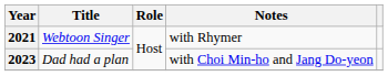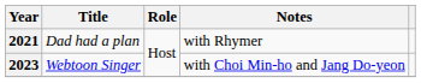2021 | Title: Webtoon Singer -> Dad had a plan
2023 | Title: Dad had a plan -> Webtoon Singer
